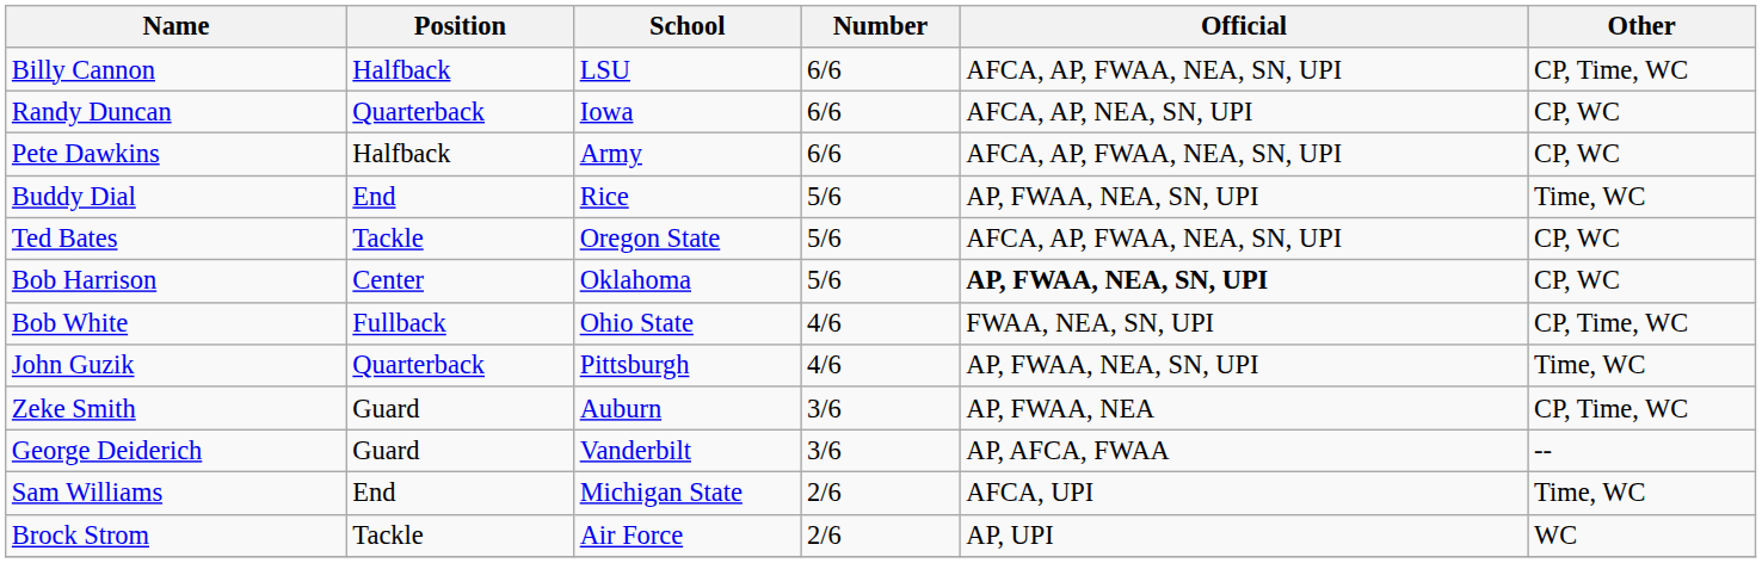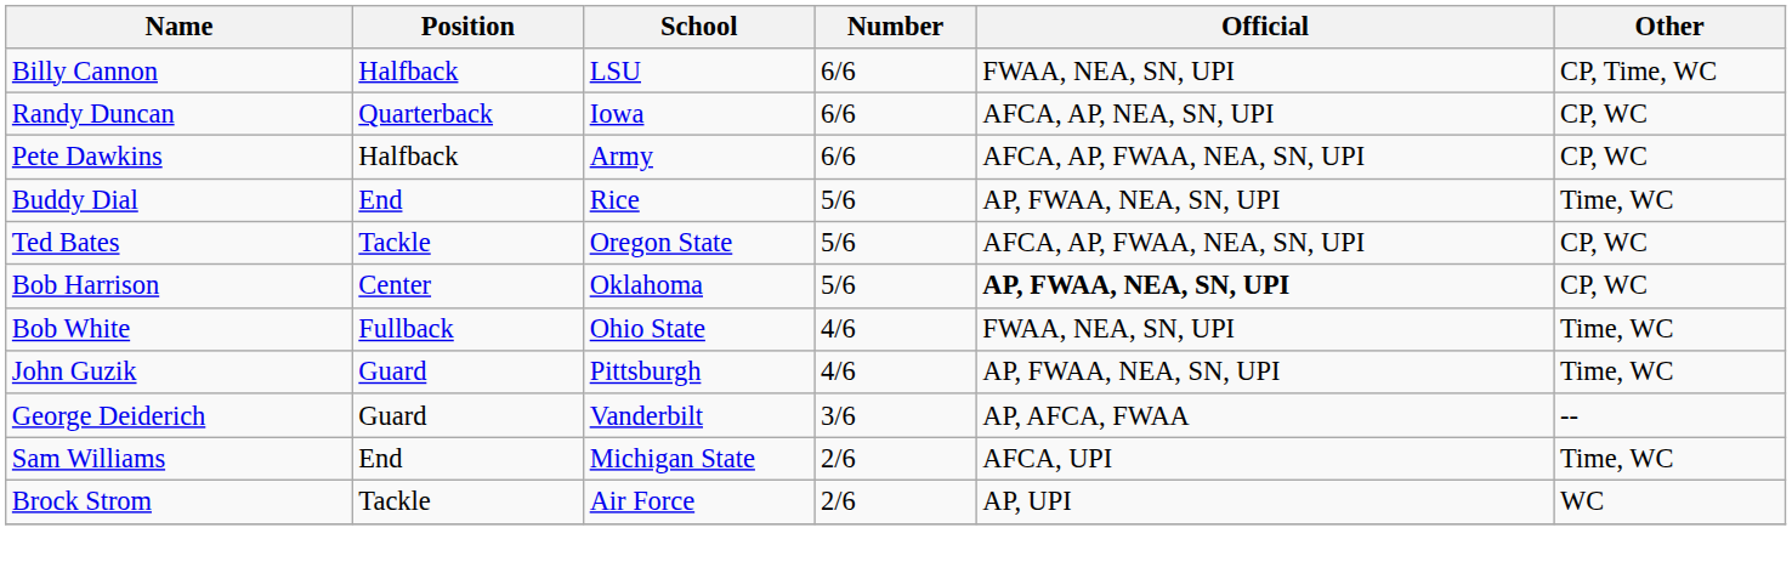Billy Cannon | Official: AFCA, AP, FWAA, NEA, SN, UPI -> FWAA, NEA, SN, UPI
Bob White | Other: CP, Time, WC -> Time, WC
John Guzik | Position: Quarterback -> Guard
- row: Zeke Smith | Guard | Auburn | 3/6 | AP, FWAA, NEA | CP, Time, WC
